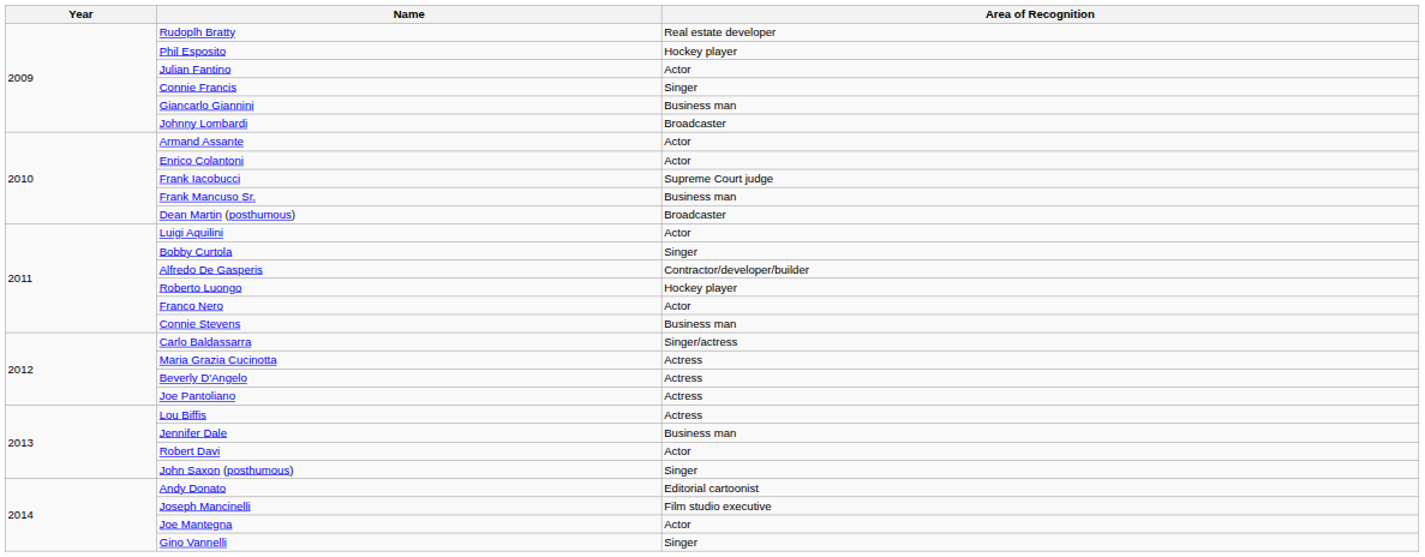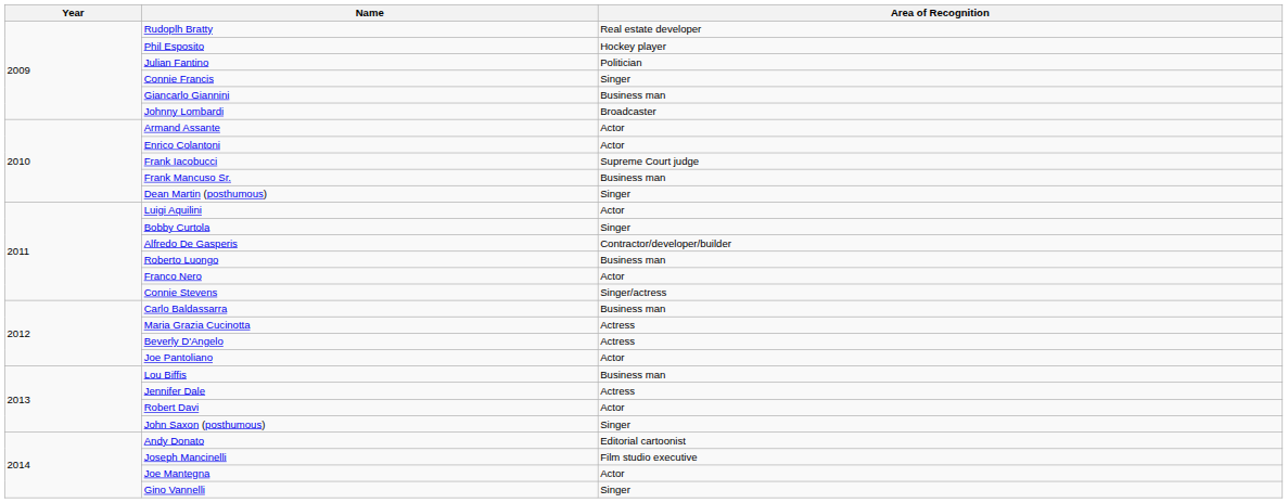Julian Fantino | Area of Recognition: Actor -> Politician
Dean Martin (posthumous) | Area of Recognition: Broadcaster -> Singer
Roberto Luongo | Area of Recognition: Hockey player -> Business man
Connie Stevens | Area of Recognition: Business man -> Singer/actress
Carlo Baldassarra | Area of Recognition: Singer/actress -> Business man
Joe Pantoliano | Area of Recognition: Actress -> Actor
Lou Biffis | Area of Recognition: Actress -> Business man
Jennifer Dale | Area of Recognition: Business man -> Actress
